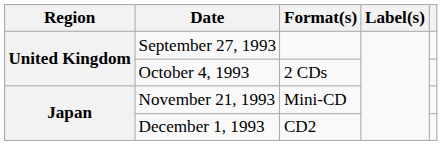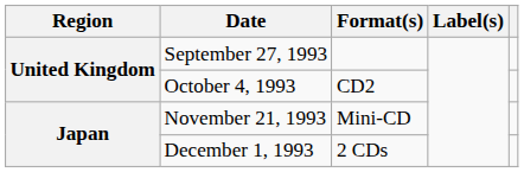October 4, 1993 | Format(s): 2 CDs -> CD2
December 1, 1993 | Format(s): CD2 -> 2 CDs
